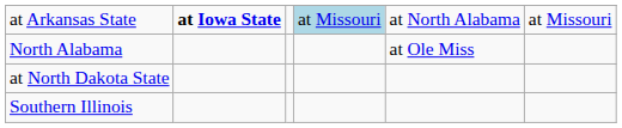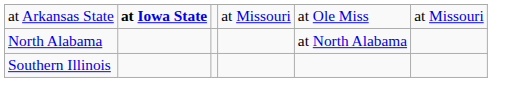at Arkansas State | column 4: lightblue background -> no background
at Arkansas State | column 5: at North Alabama -> at Ole Miss
North Alabama | column 5: at Ole Miss -> at North Alabama
- row: at North Dakota State
